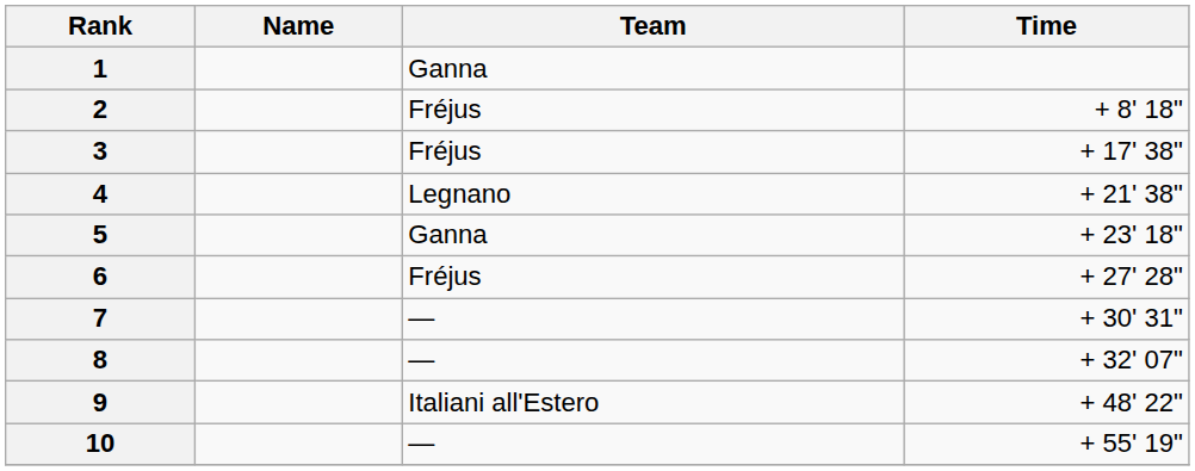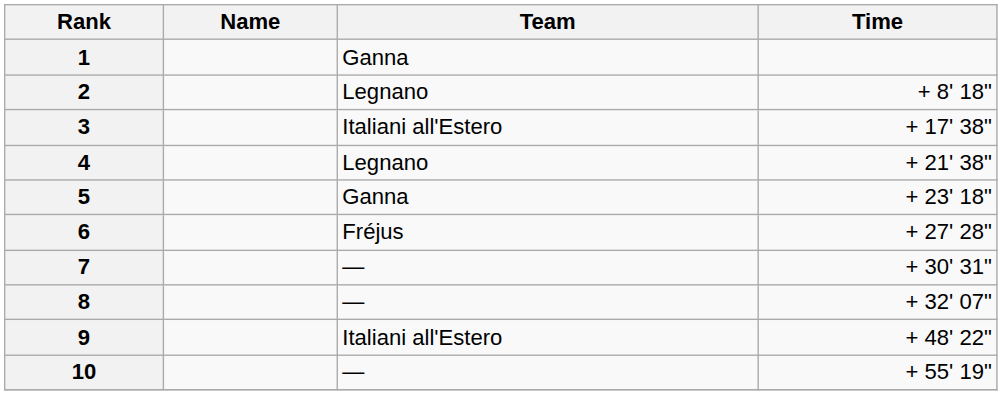2 | Team: Fréjus -> Legnano
3 | Team: Fréjus -> Italiani all'Estero
